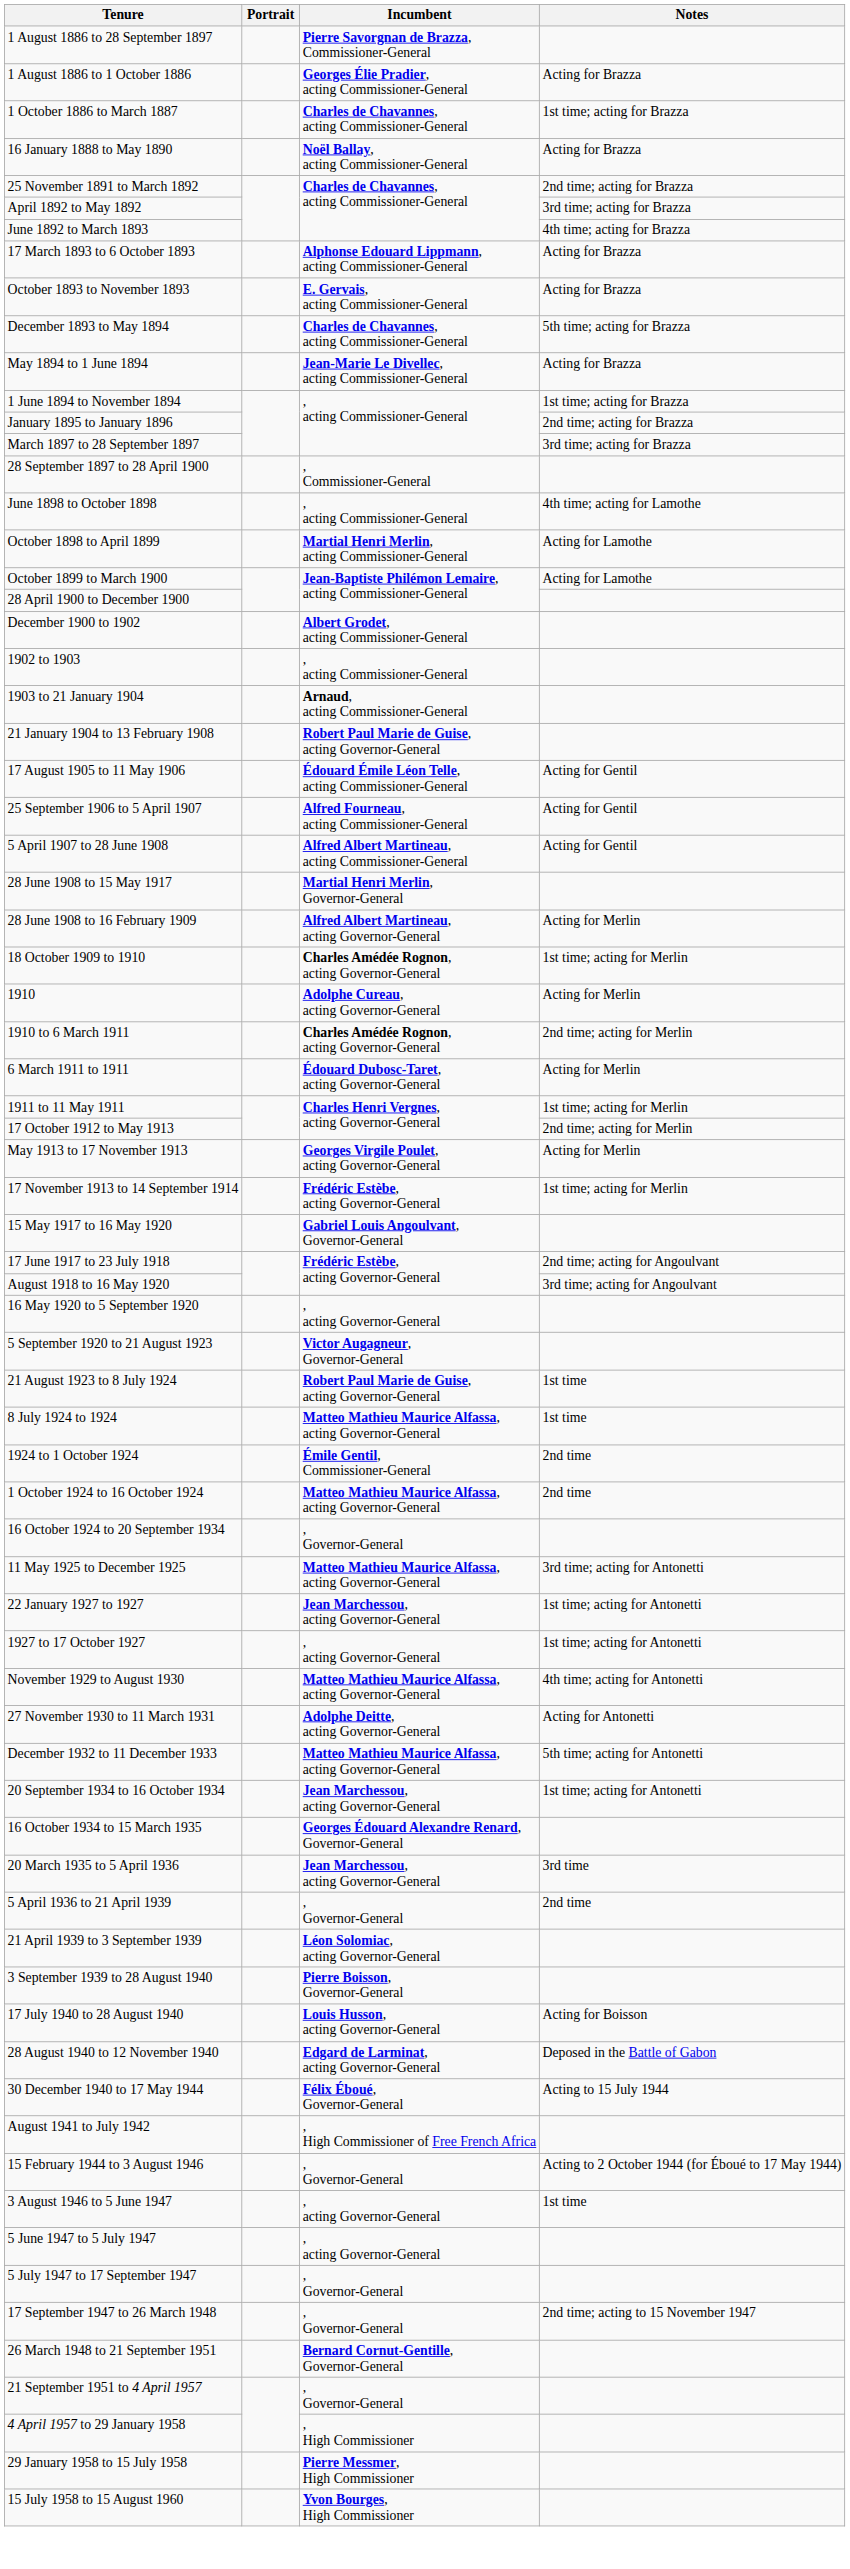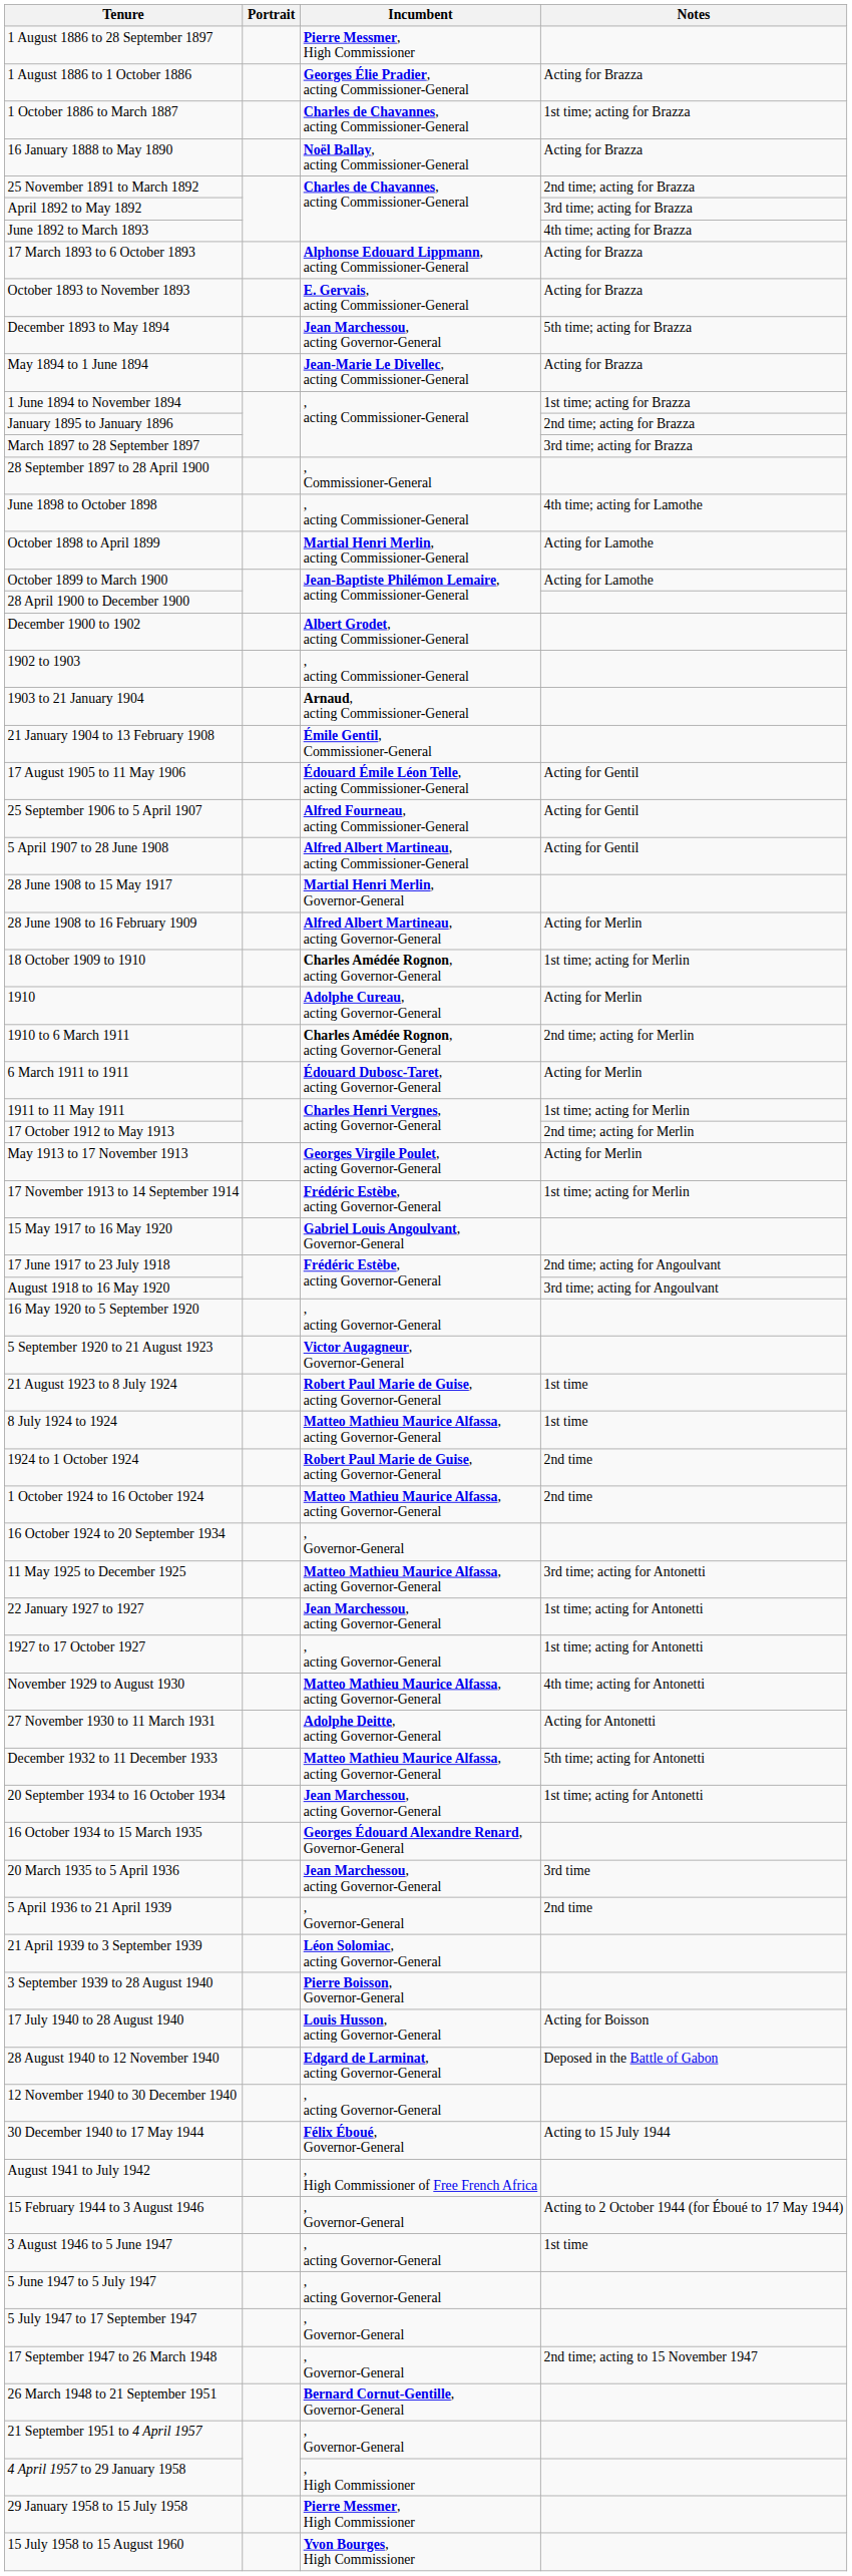1 August 1886 to 28 September 1897 | Incumbent: Pierre Savorgnan de Brazza, Commissioner-General -> Pierre Messmer, High Commissioner
December 1893 to May 1894 | Incumbent: Charles de Chavannes, acting Commissioner-General -> Jean Marchessou, acting Governor-General
21 January 1904 to 13 February 1908 | Incumbent: Robert Paul Marie de Guise, acting Governor-General -> Émile Gentil, Commissioner-General
1924 to 1 October 1924 | Incumbent: Émile Gentil, Commissioner-General -> Robert Paul Marie de Guise, acting Governor-General
+ row: 12 November 1940 to 30 December 1940 | , acting Governor-General
